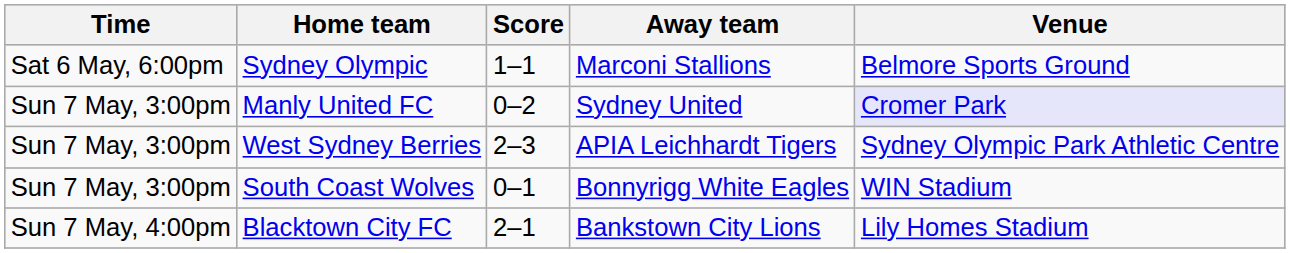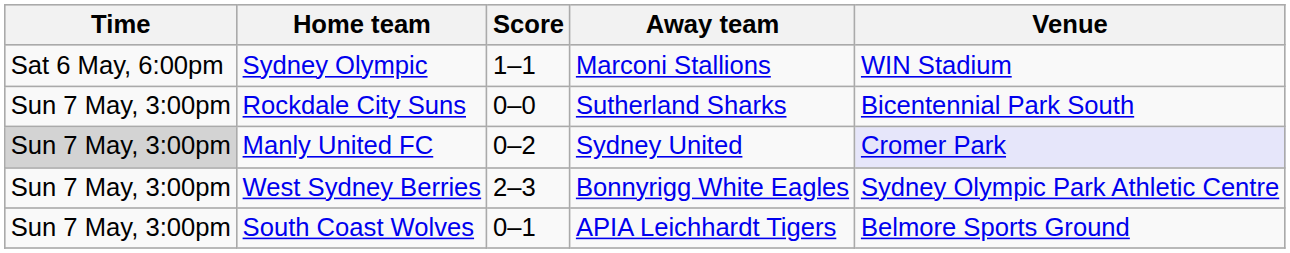Sydney Olympic | Venue: Belmore Sports Ground -> WIN Stadium
+ row: Sun 7 May, 3:00pm | Rockdale City Suns | 0–0 | Sutherland Sharks | Bicentennial Park South
Manly United FC | Time: no background -> lightgrey background
West Sydney Berries | Away team: APIA Leichhardt Tigers -> Bonnyrigg White Eagles
South Coast Wolves | Away team: Bonnyrigg White Eagles -> APIA Leichhardt Tigers
South Coast Wolves | Venue: WIN Stadium -> Belmore Sports Ground
- row: Sun 7 May, 4:00pm | Blacktown City FC | 2–1 | Bankstown City Lions | Lily Homes Stadium
